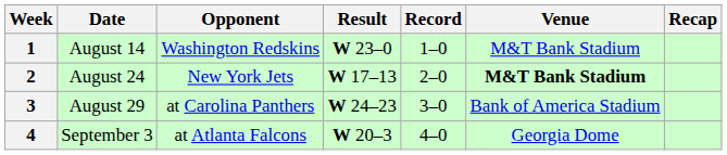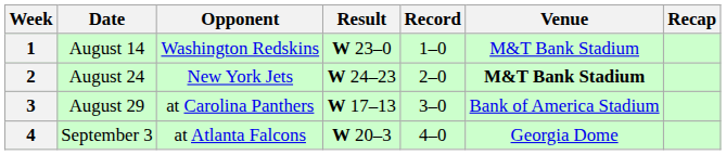2 | Result: W 17–13 -> W 24–23
3 | Result: W 24–23 -> W 17–13
